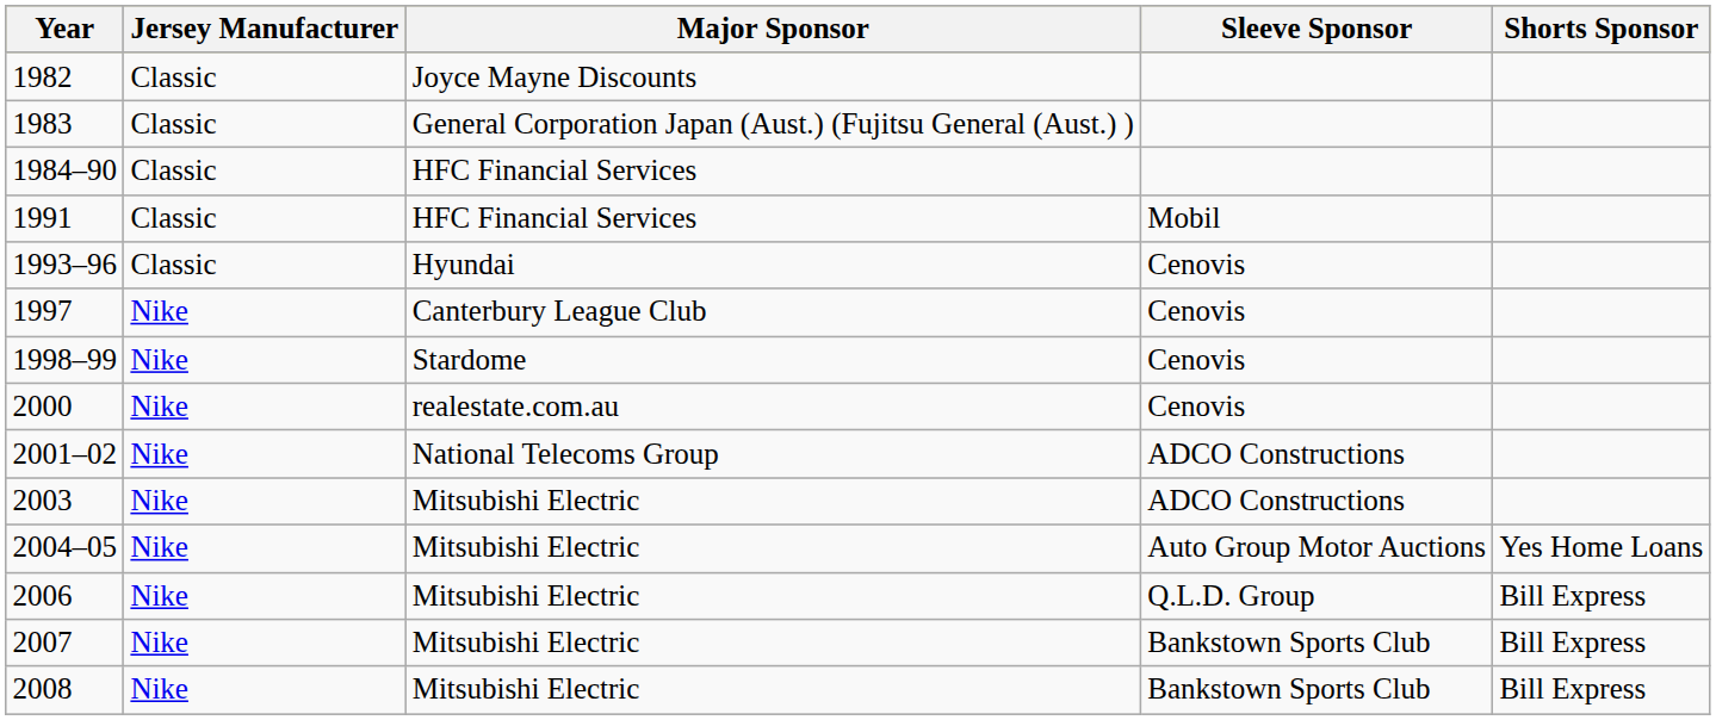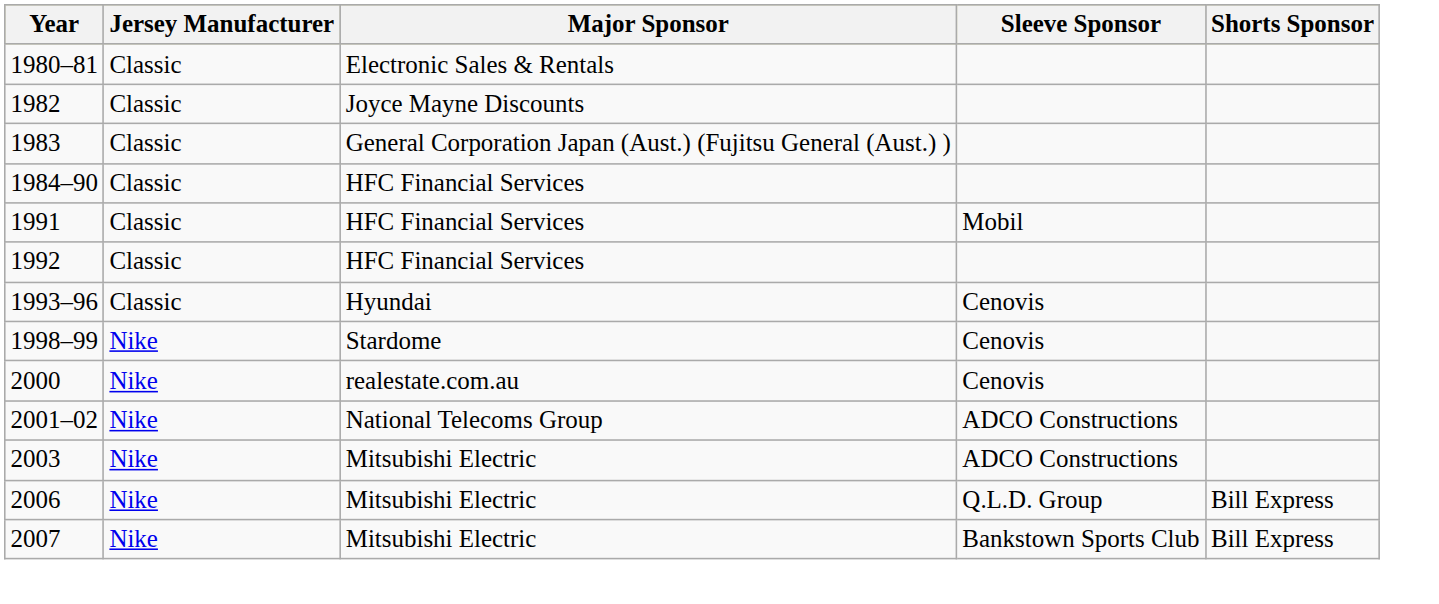+ row: 1980–81 | Classic | Electronic Sales & Rentals
+ row: 1992 | Classic | HFC Financial Services
- row: 1997 | Nike | Canterbury League Club | Cenovis
- row: 2004–05 | Nike | Mitsubishi Electric | Auto Group Motor Auctions | Yes Home Loans
- row: 2008 | Nike | Mitsubishi Electric | Bankstown Sports Club | Bill Express
